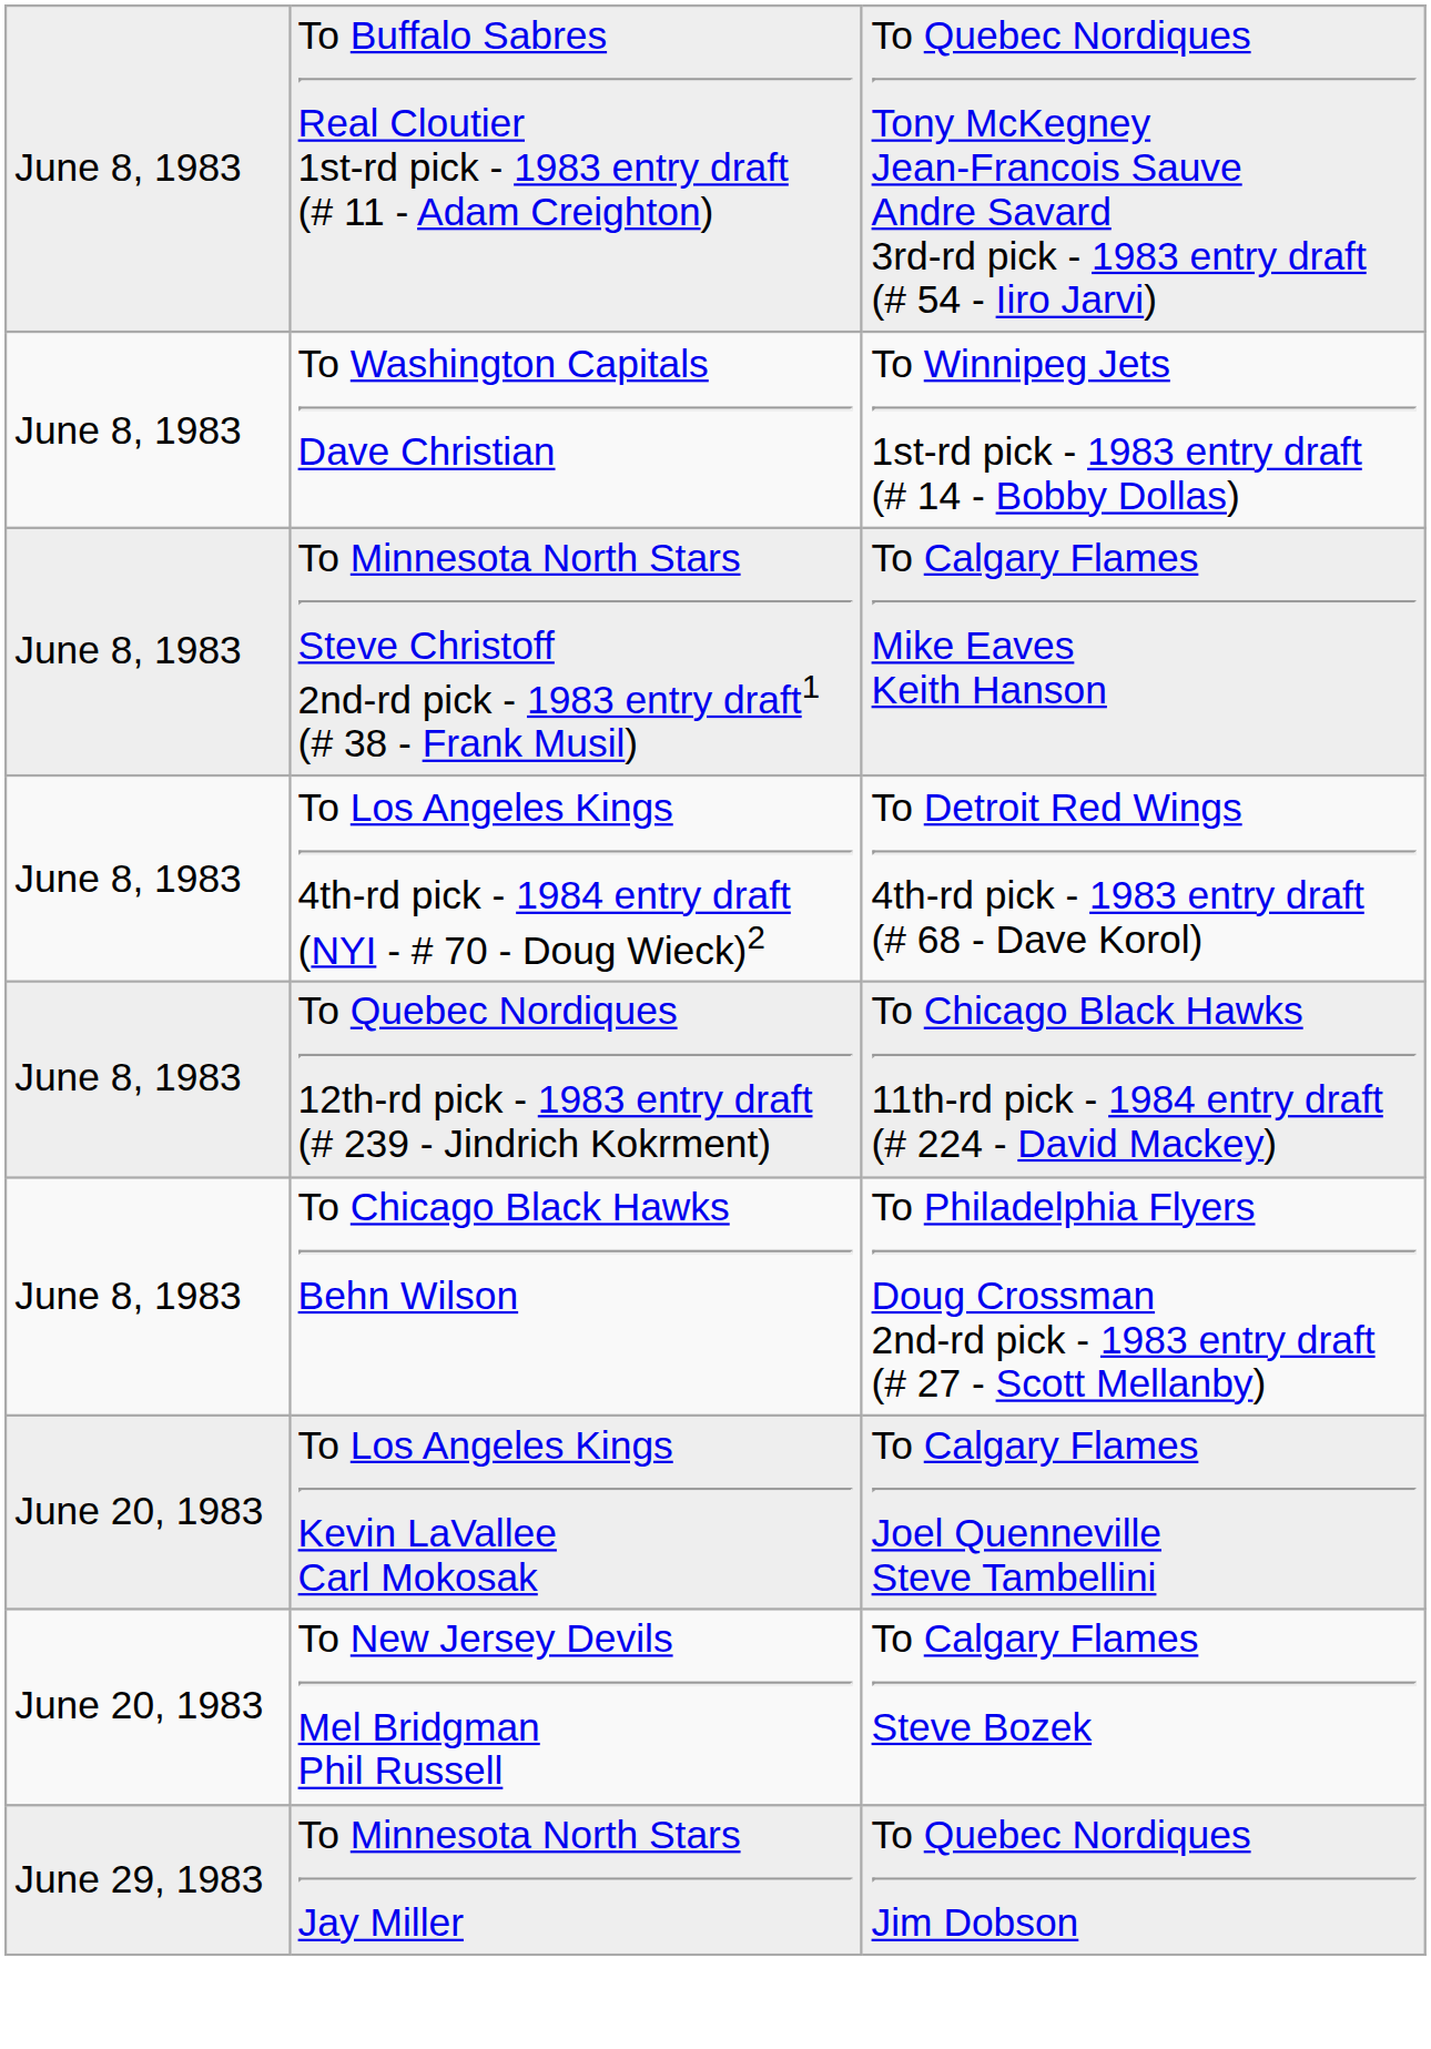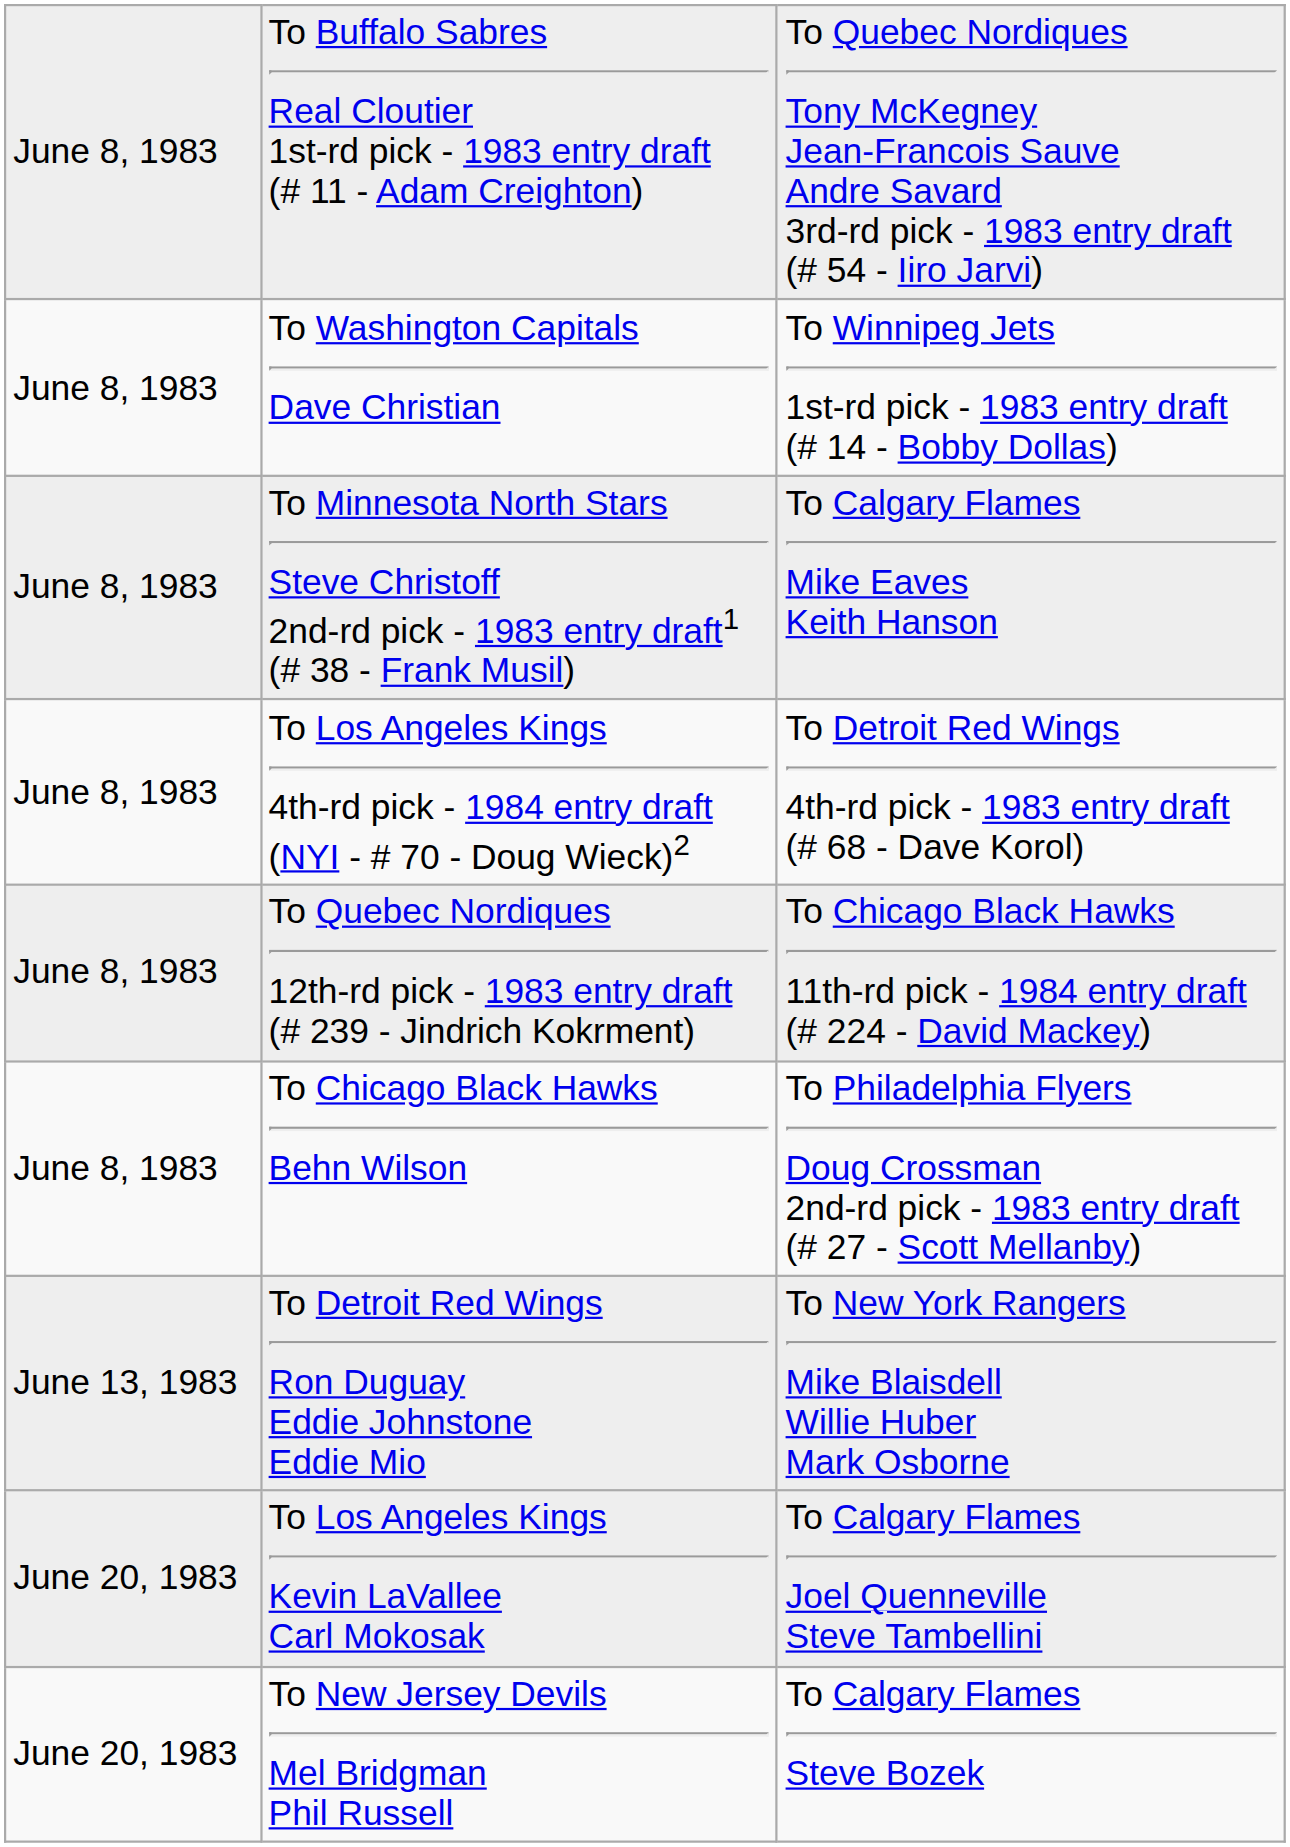+ row: June 13, 1983 | To Detroit Red Wings Ron Duguay Eddie Johnstone Eddie Mio | To New York Rangers Mike Blaisdell Willie Huber Mark Osborne
- row: June 29, 1983 | To Minnesota North Stars Jay Miller | To Quebec Nordiques Jim Dobson
